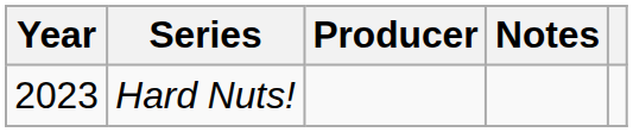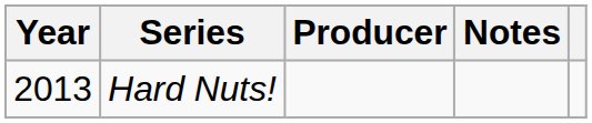Hard Nuts! | Year: 2023 -> 2013
